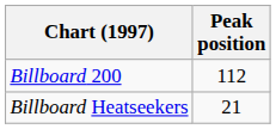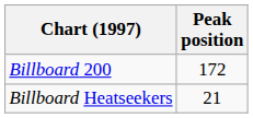Billboard 200 | Peak position: 112 -> 172
